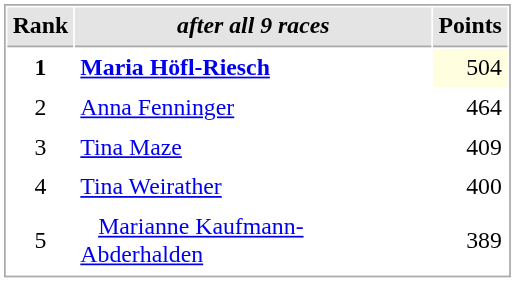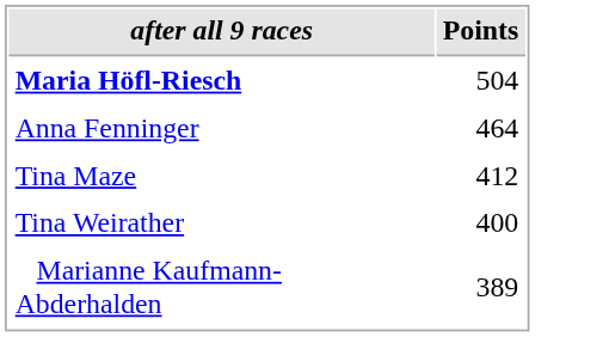- column: Rank | 1 | 2 | 3 | 4 | 5
Maria Höfl-Riesch | Points: lightyellow background -> no background
Tina Maze | Points: 409 -> 412
